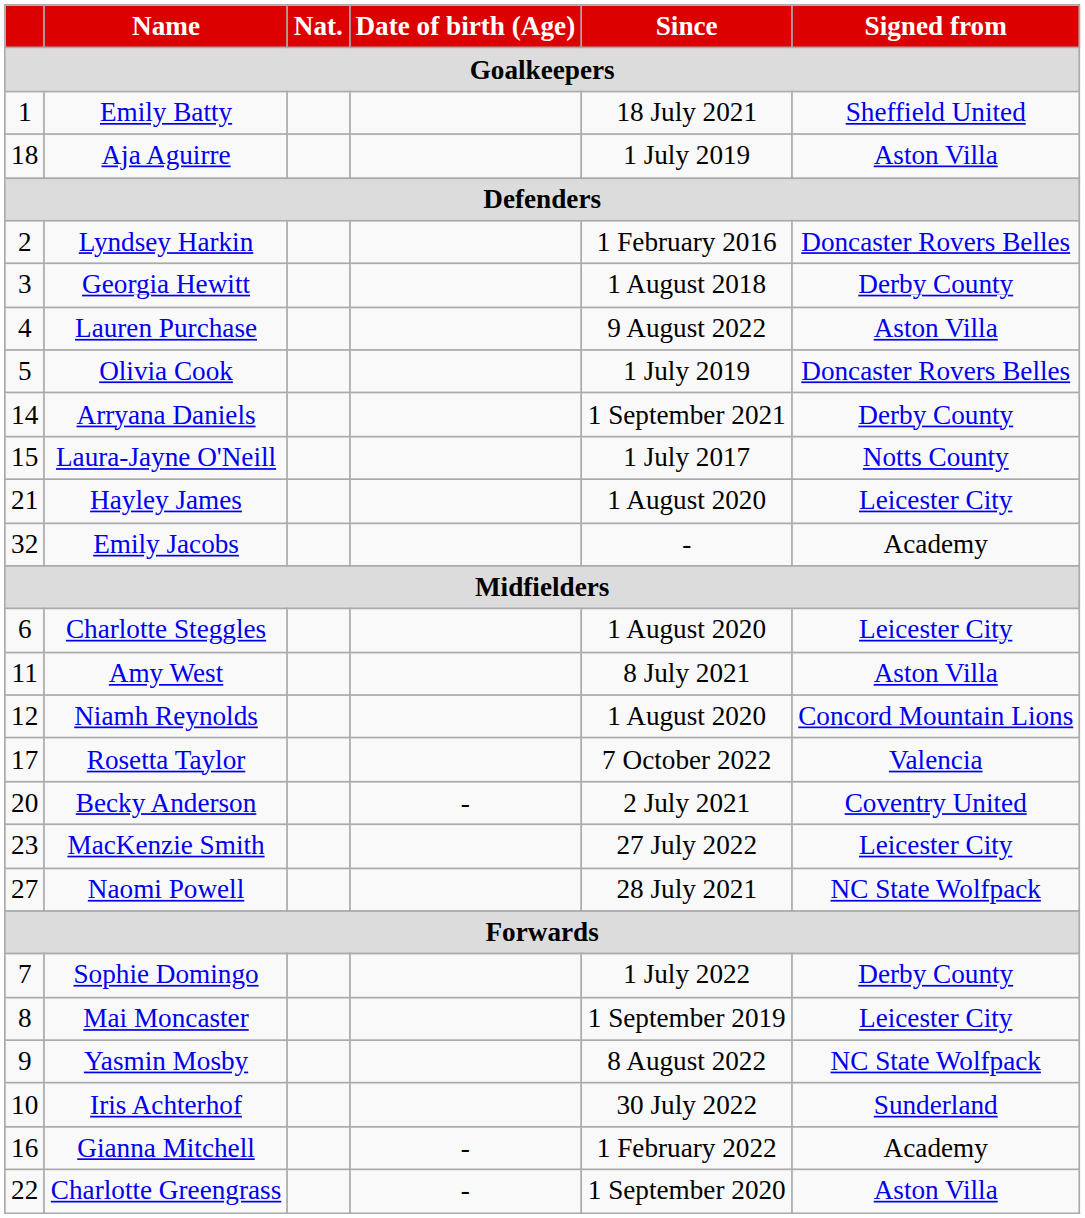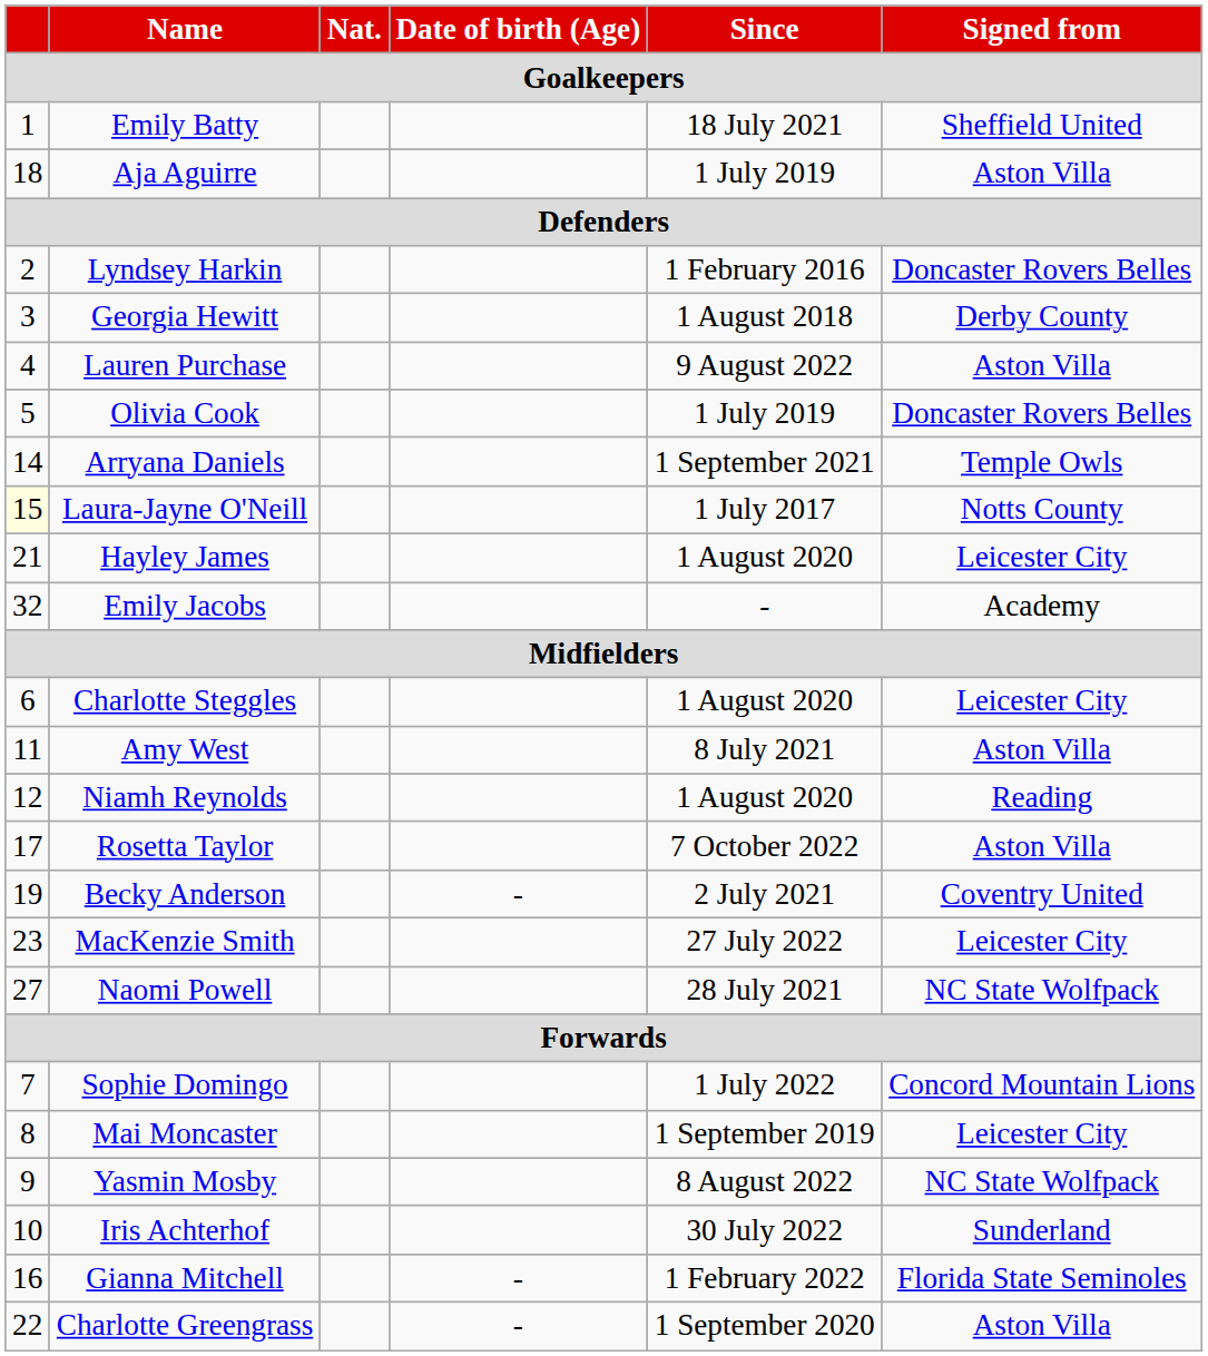Arryana Daniels | Signed from / Goalkeepers: Derby County -> Temple Owls
Laura-Jayne O'Neill | Goalkeepers: no background -> lightyellow background
Niamh Reynolds | Signed from / Goalkeepers: Concord Mountain Lions -> Reading
Rosetta Taylor | Signed from / Goalkeepers: Valencia -> Aston Villa
Becky Anderson | Goalkeepers: 20 -> 19
Sophie Domingo | Signed from / Goalkeepers: Derby County -> Concord Mountain Lions
Gianna Mitchell | Signed from / Goalkeepers: Academy -> Florida State Seminoles
